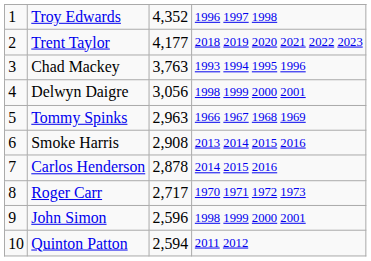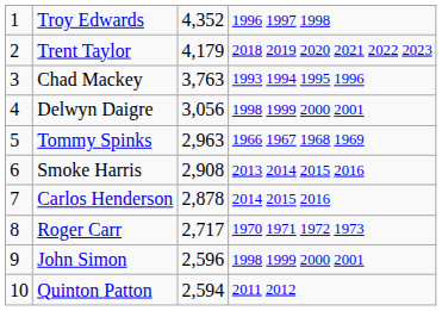Trent Taylor | column 3: 4,177 -> 4,179
